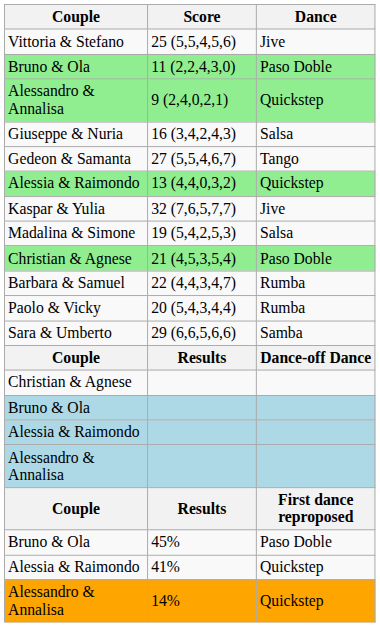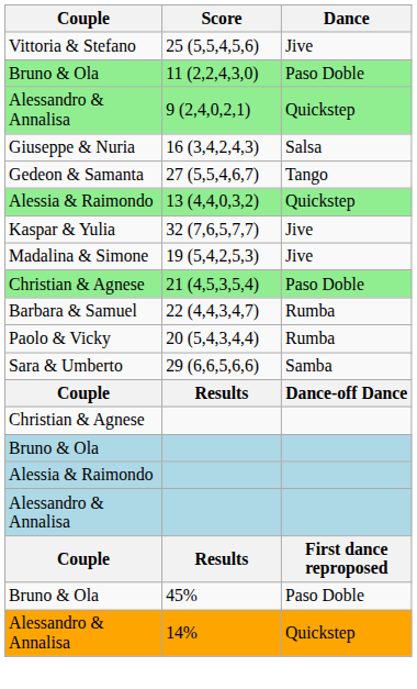19 (5,4,2,5,3) | Dance: Salsa -> Jive
- row: Alessia & Raimondo | 41% | Quickstep
